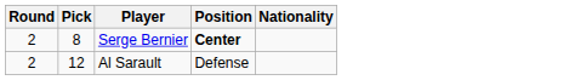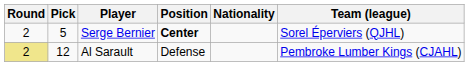+ column: Team (league) | Sorel Éperviers (QJHL) | Pembroke Lumber Kings (CJAHL)
Serge Bernier | Pick: 8 -> 5
Al Sarault | Round: no background -> khaki background
